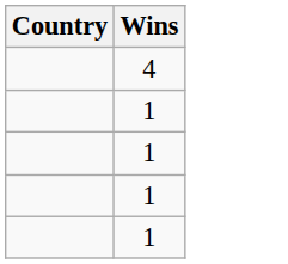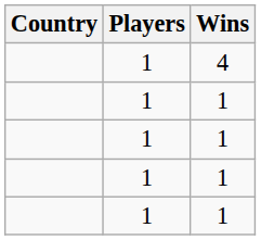+ column: Players | 1 | 1 | 1 | 1 | 1
